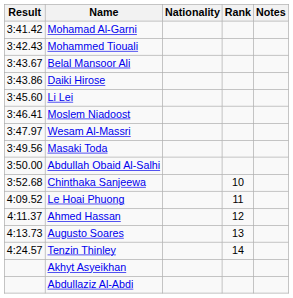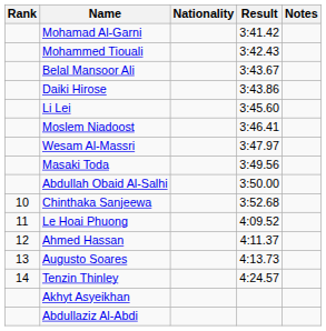columns swapped: Rank <-> Result
